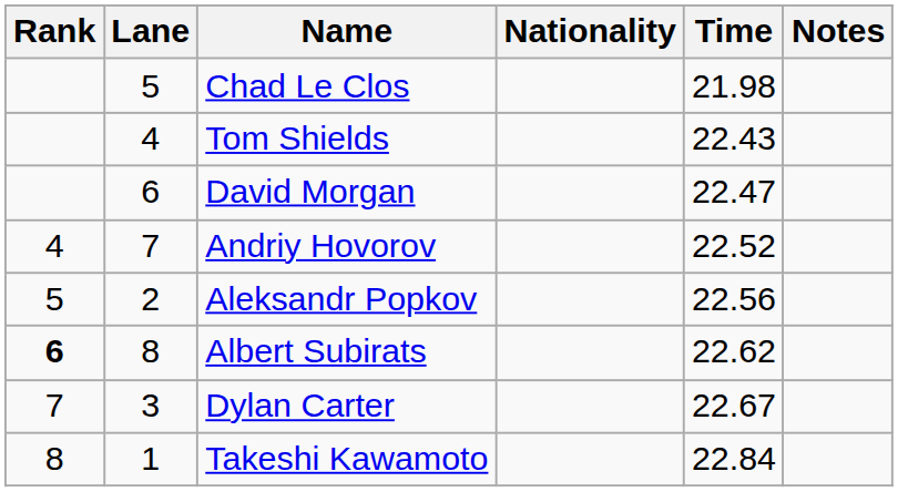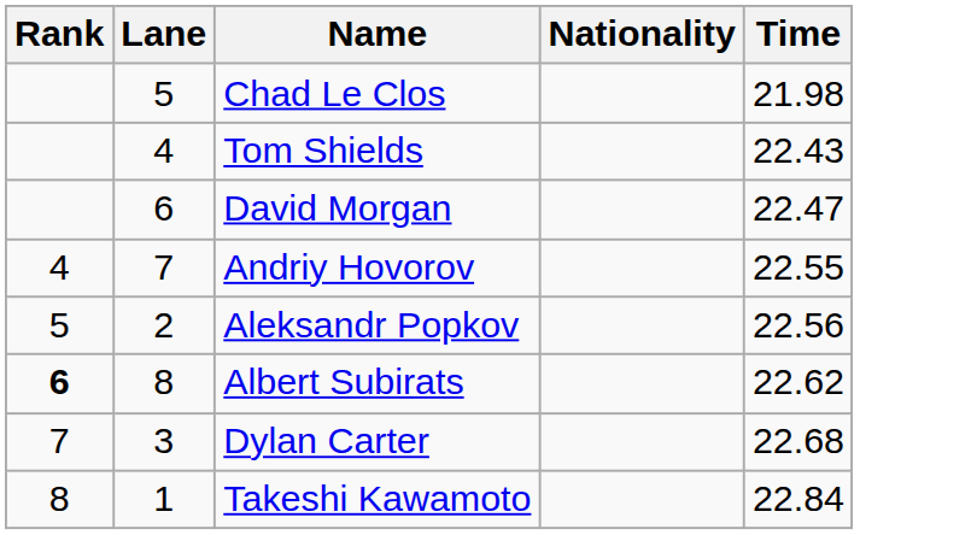- column: Notes
Andriy Hovorov | Time: 22.52 -> 22.55
Dylan Carter | Time: 22.67 -> 22.68
